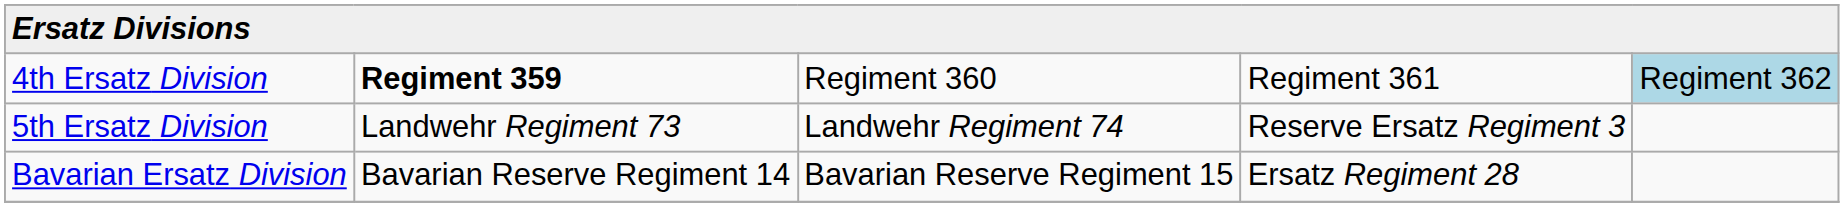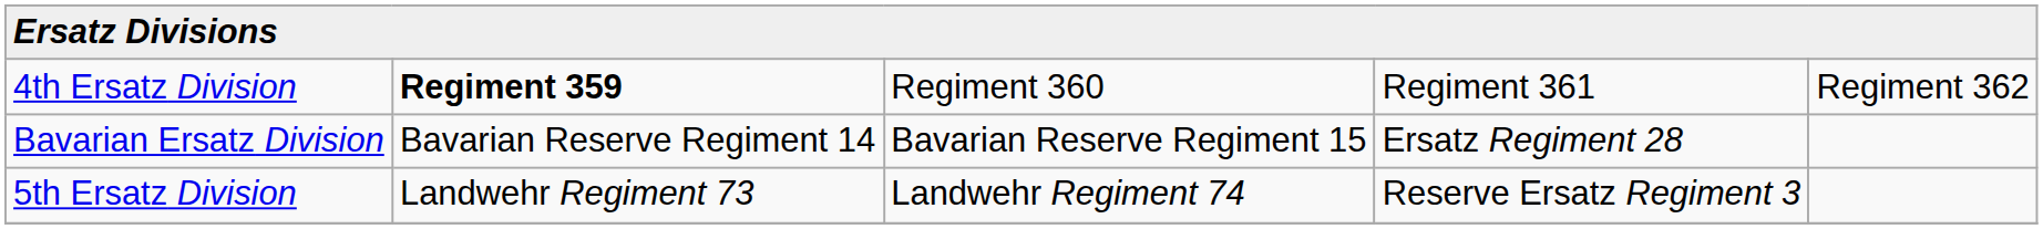4th Ersatz Division | column 5: lightblue background -> no background
rows swapped: 5th Ersatz Division <-> Bavarian Ersatz Division
